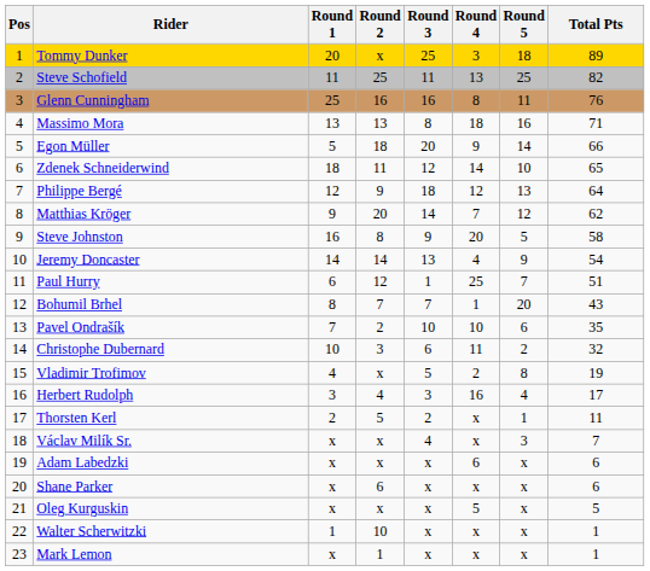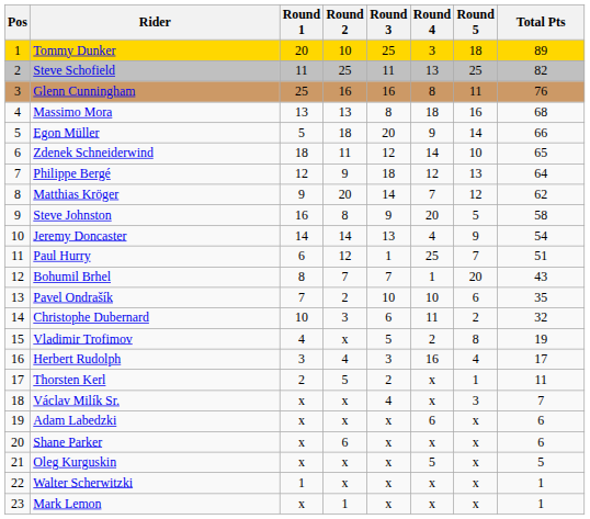Tommy Dunker | Round 2: x -> 10
Massimo Mora | Total Pts: 71 -> 68
Walter Scherwitzki | Round 2: 10 -> x
